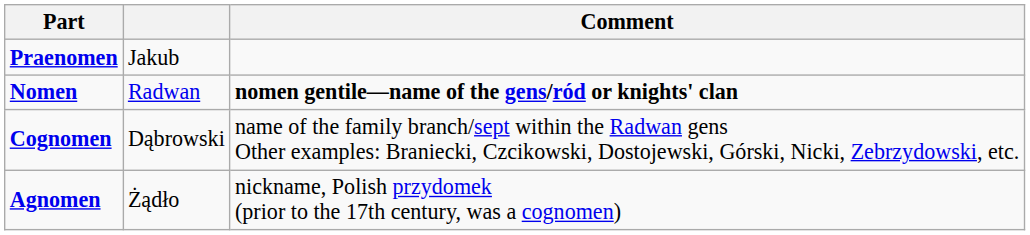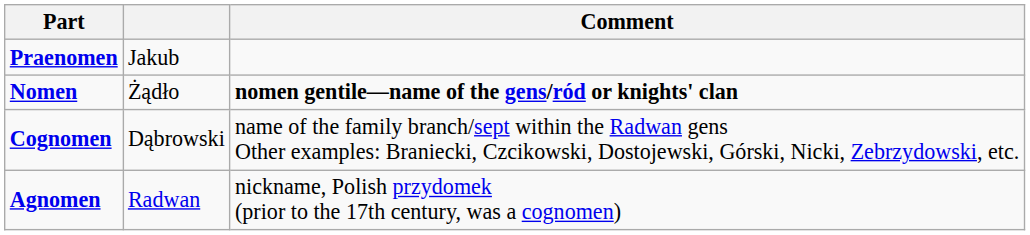Nomen | column 2: Radwan -> Żądło
Agnomen | column 2: Żądło -> Radwan
